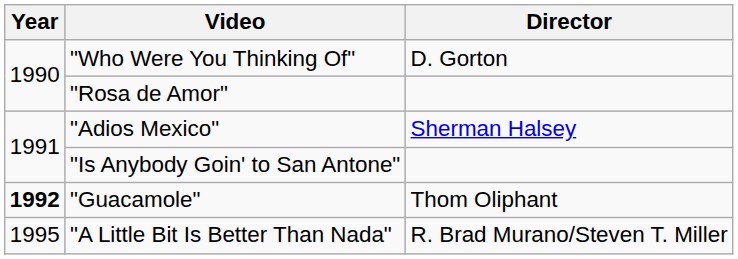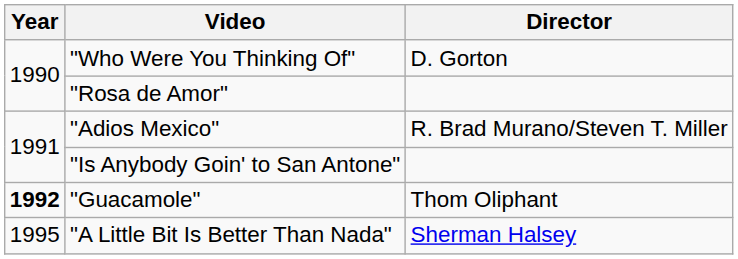"Adios Mexico" | Director: Sherman Halsey -> R. Brad Murano/Steven T. Miller
"A Little Bit Is Better Than Nada" | Director: R. Brad Murano/Steven T. Miller -> Sherman Halsey
